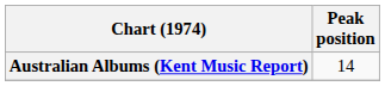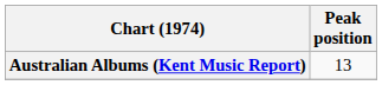Australian Albums (Kent Music Report) | Peak position: 14 -> 13
